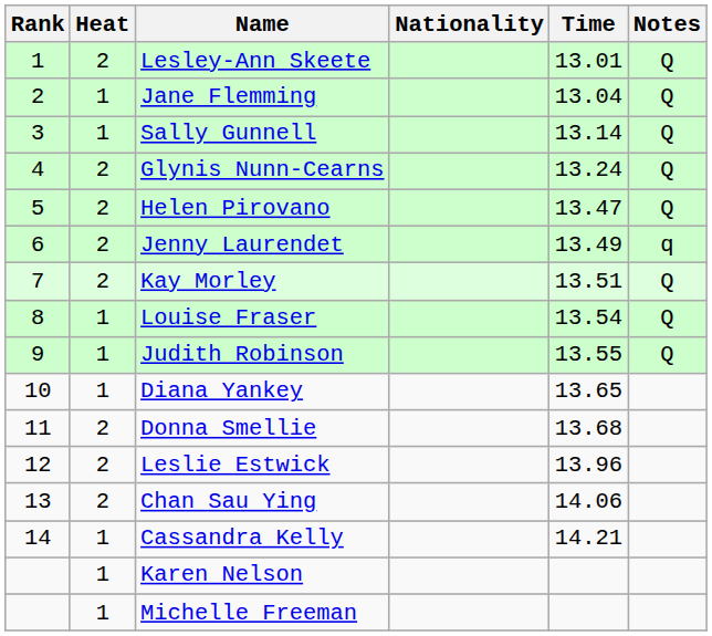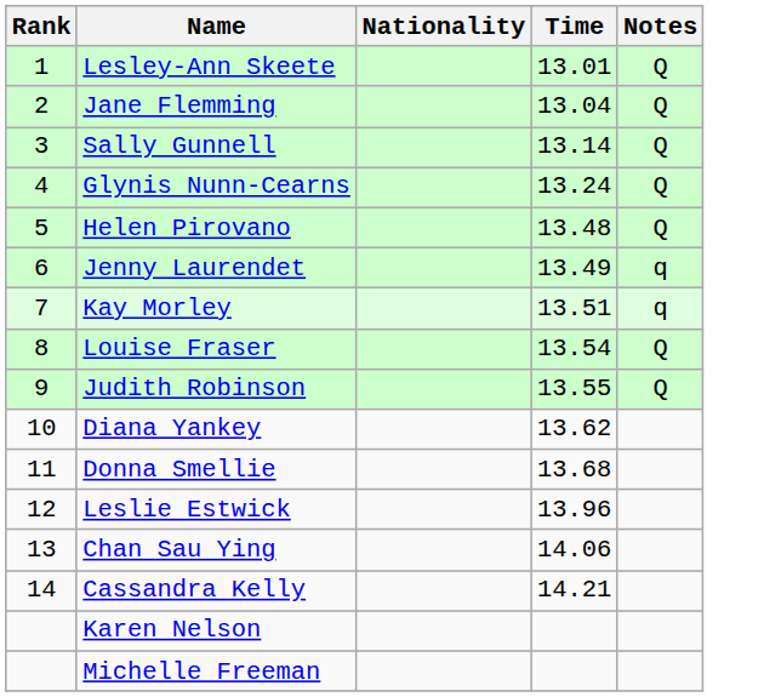- column: Heat | 2 | 1 | 1 | 2 | 2 | 2 | 2 | 1 | 1 | 1 | 2 | 2 | 2 | 1 | 1 | 1
Helen Pirovano | Time: 13.47 -> 13.48
Kay Morley | Notes: Q -> q
Diana Yankey | Time: 13.65 -> 13.62
